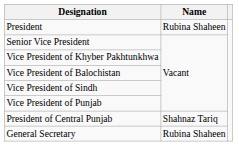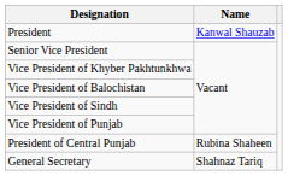President | Name: Rubina Shaheen -> Kanwal Shauzab
President of Central Punjab | Name: Shahnaz Tariq -> Rubina Shaheen
General Secretary | Name: Rubina Shaheen -> Shahnaz Tariq
